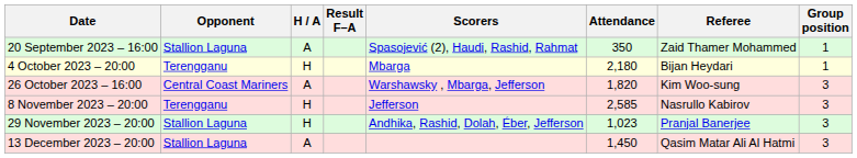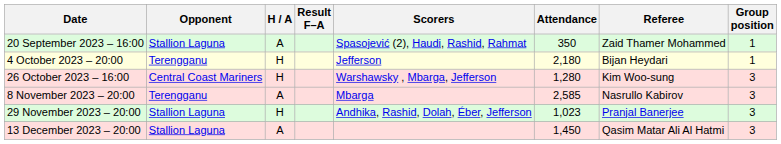4 October 2023 – 20:00 | Scorers: Mbarga -> Jefferson
26 October 2023 – 16:00 | H / A: A -> H
26 October 2023 – 16:00 | Attendance: 1,820 -> 1,280
8 November 2023 – 20:00 | H / A: H -> A
8 November 2023 – 20:00 | Scorers: Jefferson -> Mbarga
